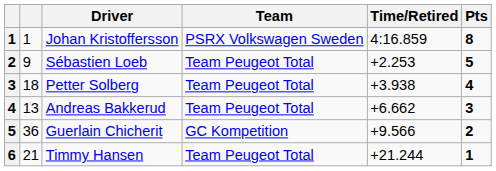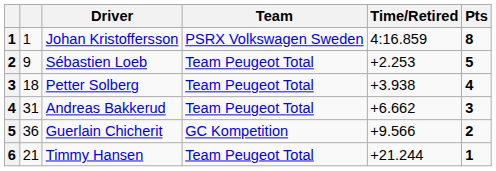Andreas Bakkerud | column 2: 13 -> 31
